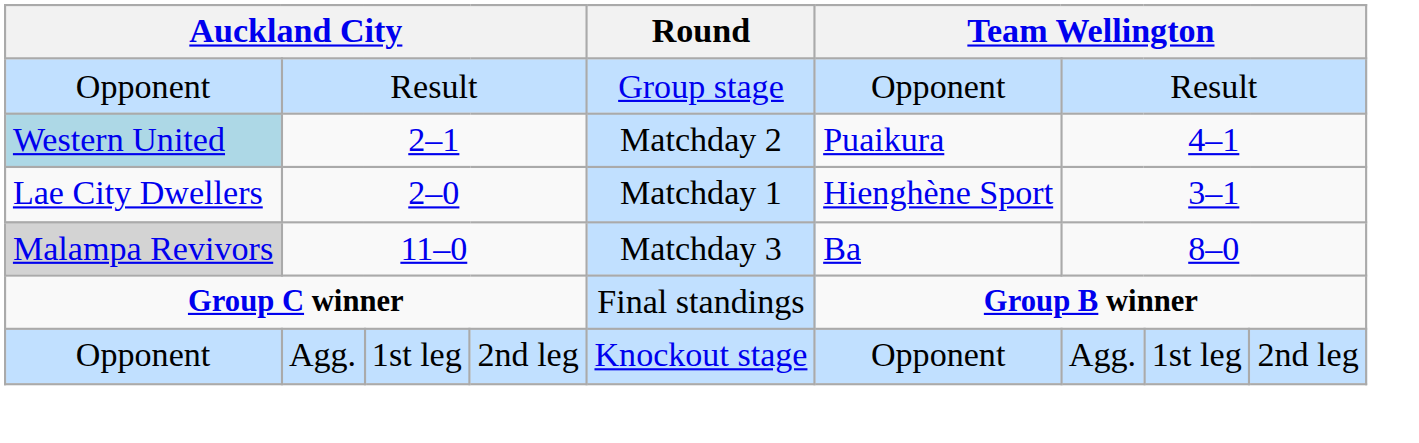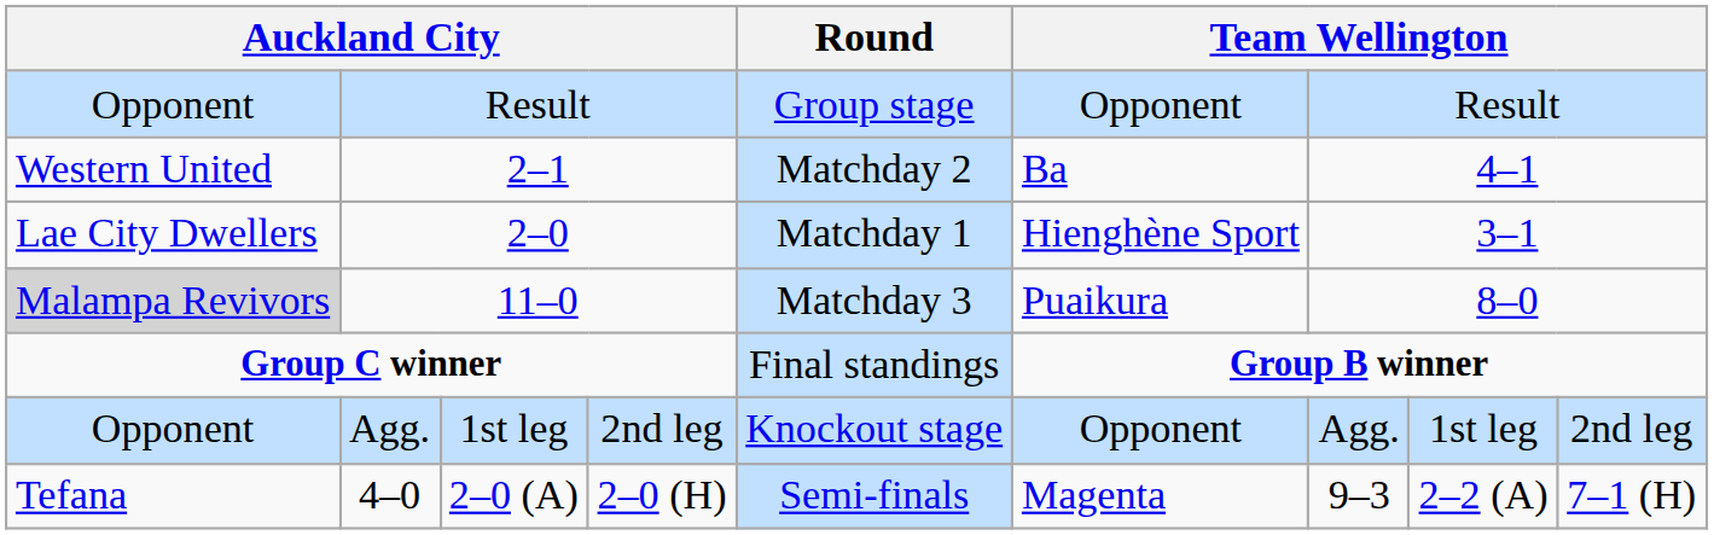2–1 | column 1: lightblue background -> no background
2–1 | column 6: Puaikura -> Ba
11–0 | column 6: Ba -> Puaikura
+ row: Tefana | 4–0 | 2–0 (A) | 2–0 (H) | Semi-finals | Magenta | 9–3 | 2–2 (A) | 7–1 (H)
